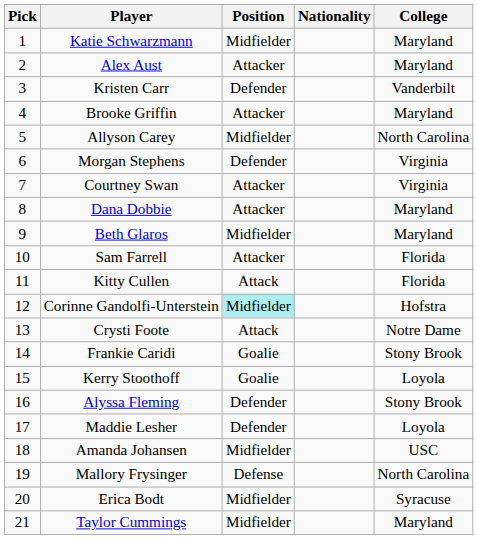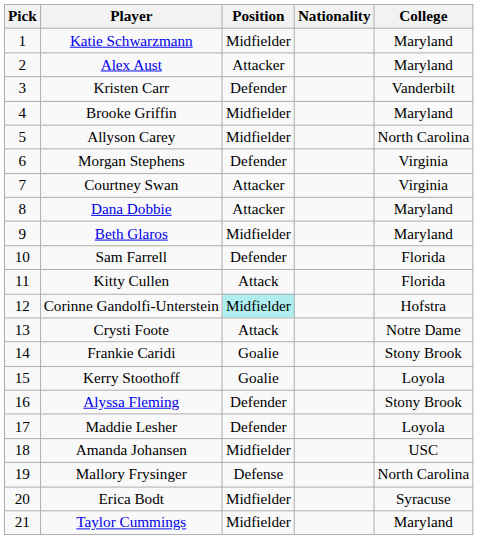Brooke Griffin | Position: Attacker -> Midfielder
Sam Farrell | Position: Attacker -> Defender
